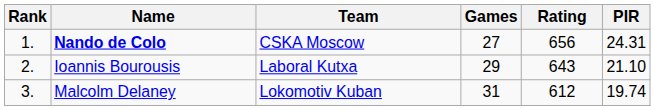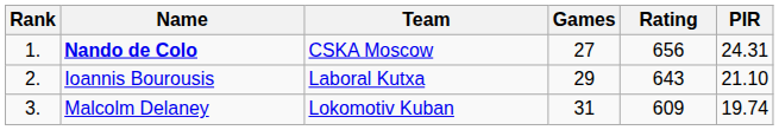Malcolm Delaney | Rating: 612 -> 609
